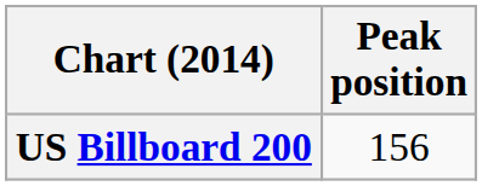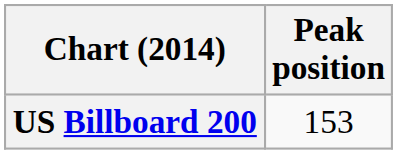US Billboard 200 | Peak position: 156 -> 153
